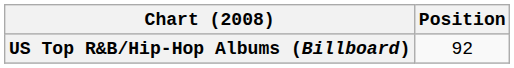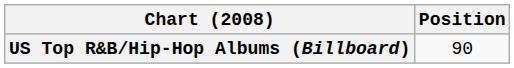US Top R&B/Hip-Hop Albums (Billboard) | Position: 92 -> 90
